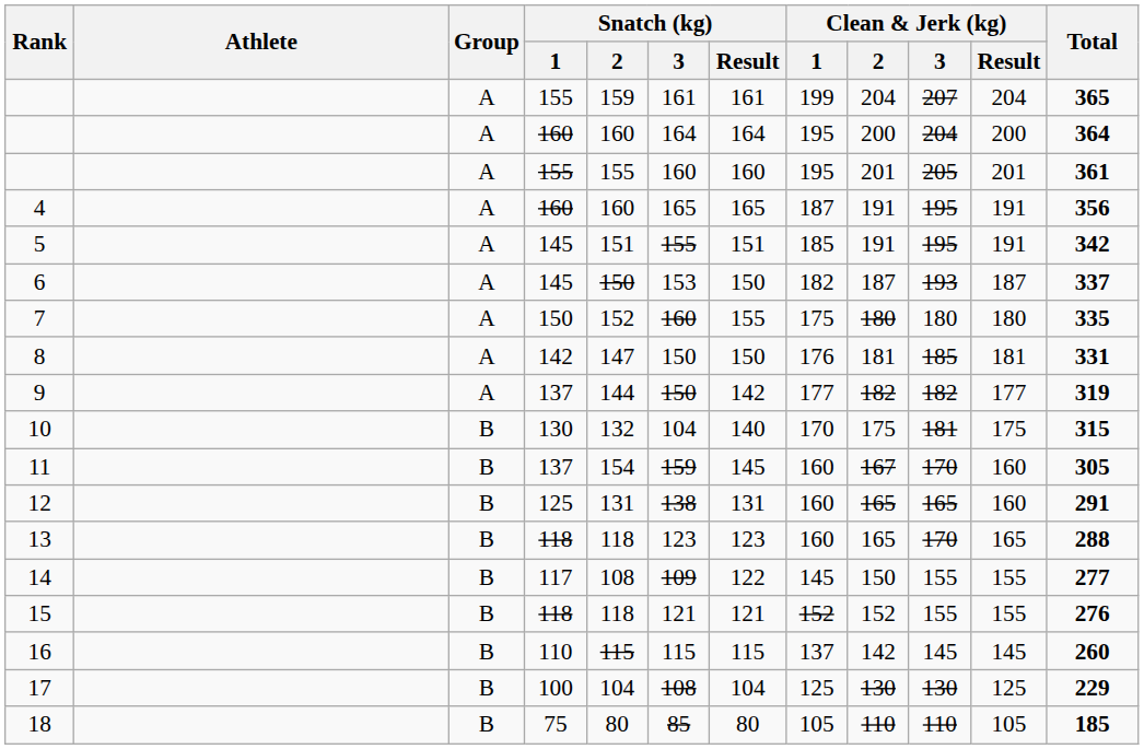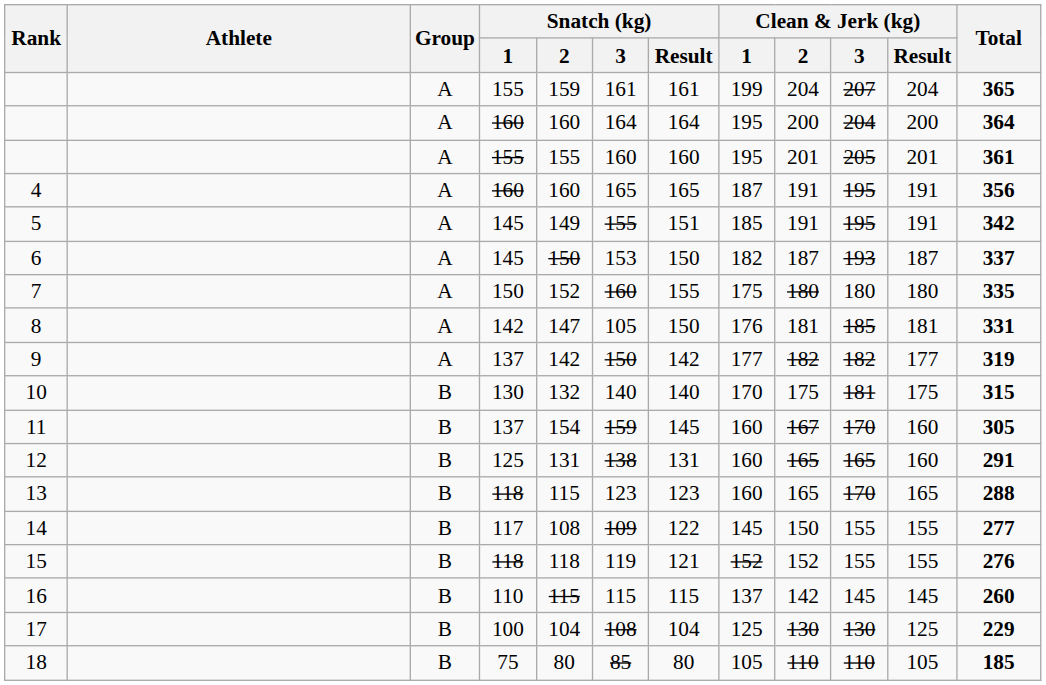5 | Snatch (kg) / 2: 151 -> 149
8 | Snatch (kg) / 3: 150 -> 105
9 | Snatch (kg) / 2: 144 -> 142
10 | Snatch (kg) / 3: 104 -> 140
13 | Snatch (kg) / 2: 118 -> 115
15 | Snatch (kg) / 3: 121 -> 119
